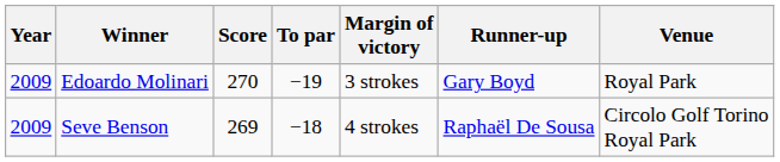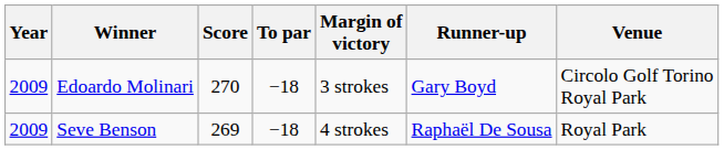Edoardo Molinari | To par: −19 -> −18
Edoardo Molinari | Venue: Royal Park -> Circolo Golf Torino Royal Park
Seve Benson | Venue: Circolo Golf Torino Royal Park -> Royal Park
